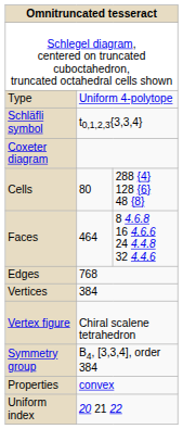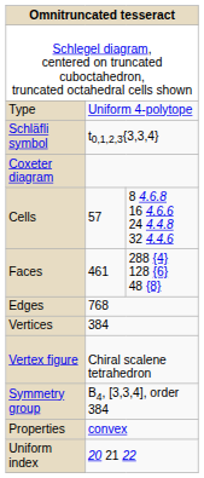Cells | column 2: 80 -> 57
Cells | column 3: 288 {4} 128 {6} 48 {8} -> 8 4.6.8 16 4.6.6 24 4.4.8 32 4.4.6
Faces | column 2: 464 -> 461
Faces | column 3: 8 4.6.8 16 4.6.6 24 4.4.8 32 4.4.6 -> 288 {4} 128 {6} 48 {8}
